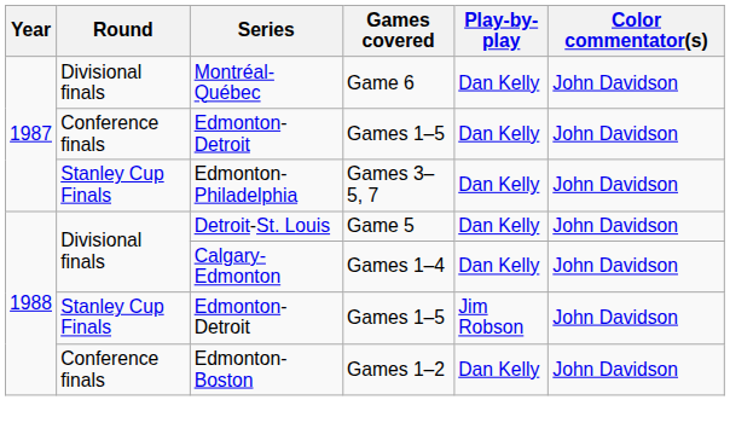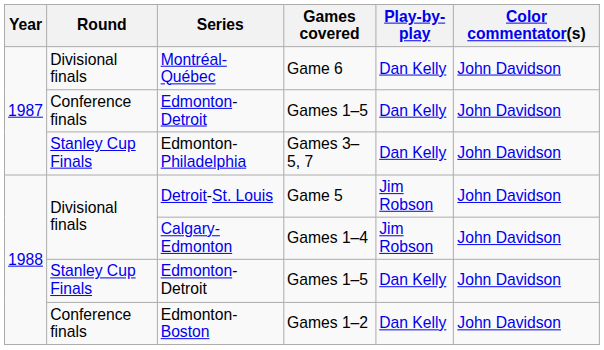Detroit-St. Louis | Play-by-play: Dan Kelly -> Jim Robson
Calgary-Edmonton | Play-by-play: Dan Kelly -> Jim Robson
1988 / Edmonton-Detroit | Play-by-play: Jim Robson -> Dan Kelly
